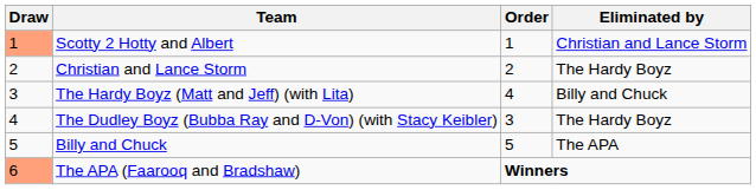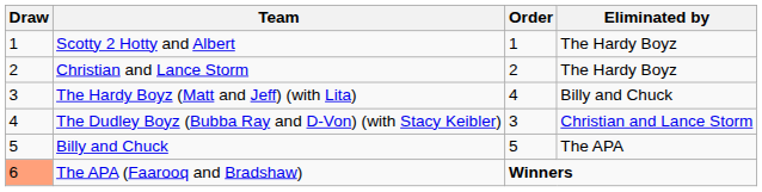Scotty 2 Hotty and Albert | Draw: lightsalmon background -> no background
Scotty 2 Hotty and Albert | Eliminated by: Christian and Lance Storm -> The Hardy Boyz
The Dudley Boyz (Bubba Ray and D-Von) (with Stacy Keibler) | Eliminated by: The Hardy Boyz -> Christian and Lance Storm
